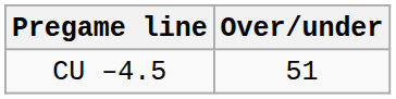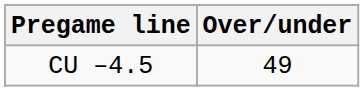CU –4.5 | Over/under: 51 -> 49
